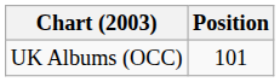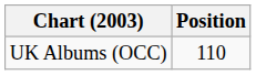UK Albums (OCC) | Position: 101 -> 110
